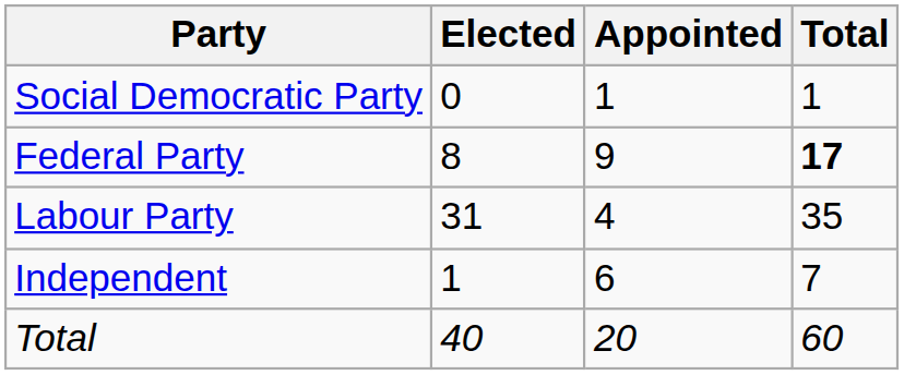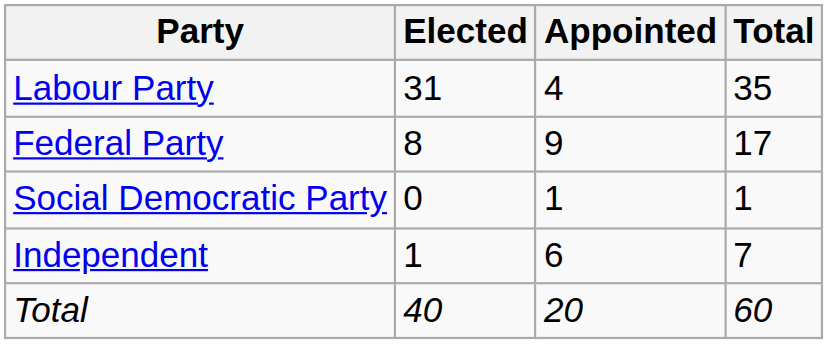rows swapped: Labour Party <-> Social Democratic Party
Federal Party | Total: bold -> normal
